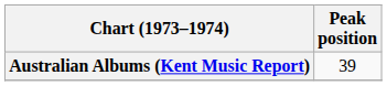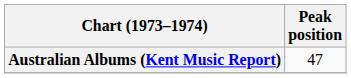Australian Albums (Kent Music Report) | Peak position: 39 -> 47
